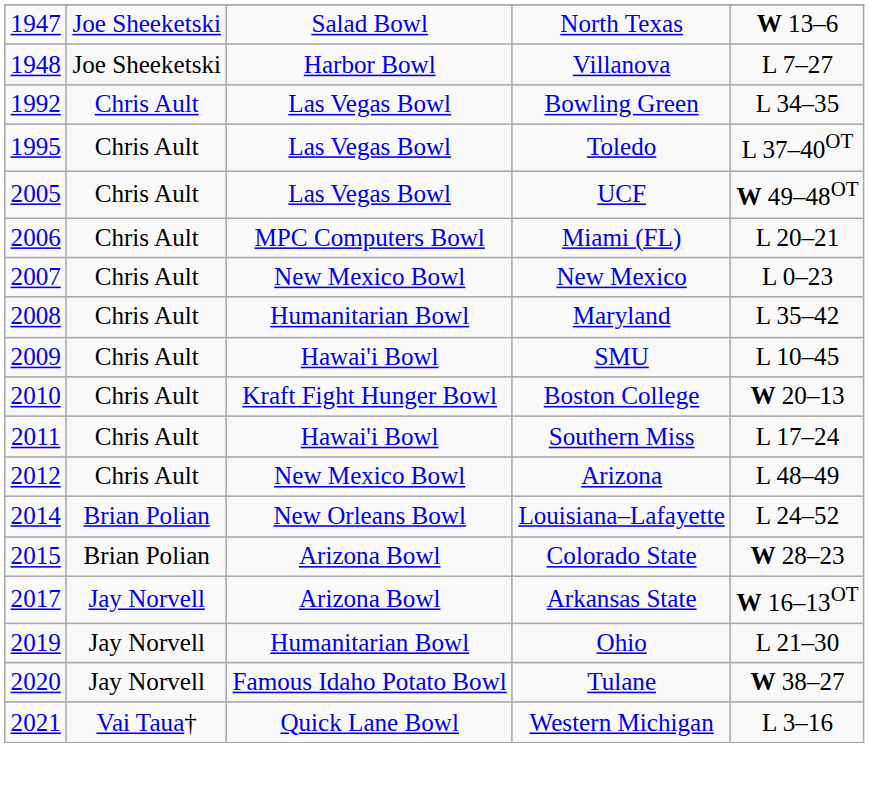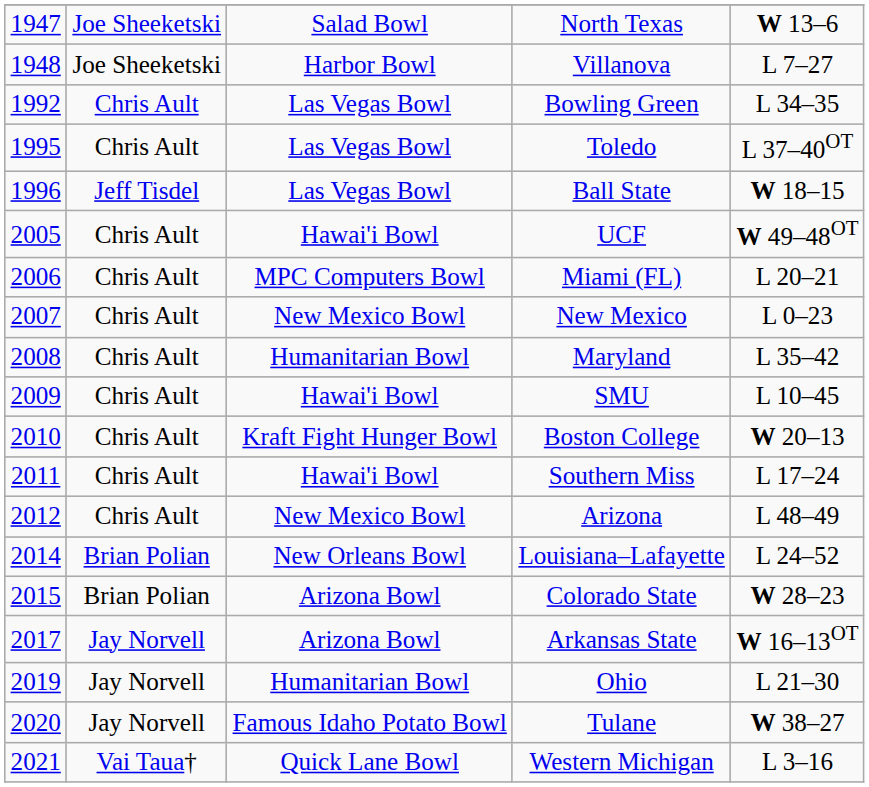+ row: 1996 | Jeff Tisdel | Las Vegas Bowl | Ball State | W 18–15
UCF | column 3: Las Vegas Bowl -> Hawai'i Bowl
